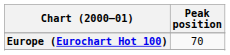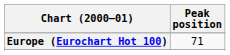Europe (Eurochart Hot 100) | Peak position: 70 -> 71
